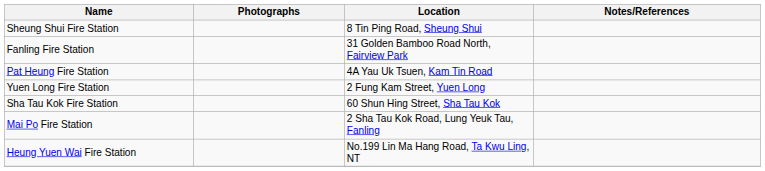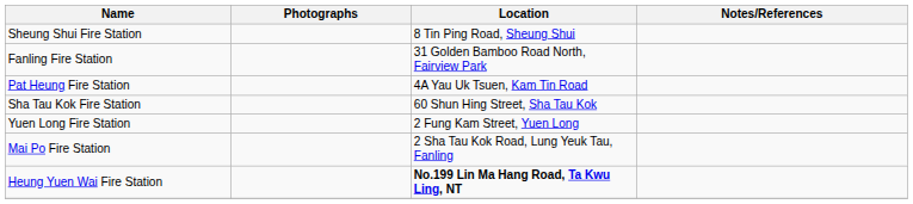rows swapped: Yuen Long Fire Station <-> Sha Tau Kok Fire Station
Heung Yuen Wai Fire Station | Location: normal -> bold
